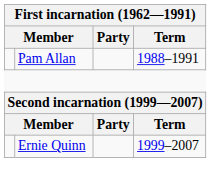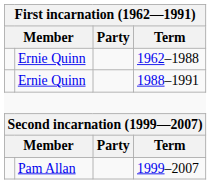+ row: Ernie Quinn | 1962–1988
1988–1991 | column 2: Pam Allan -> Ernie Quinn
1999–2007 | column 2: Ernie Quinn -> Pam Allan
